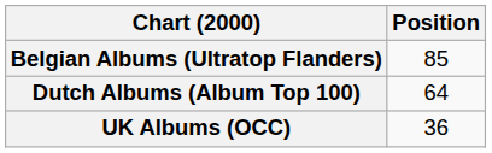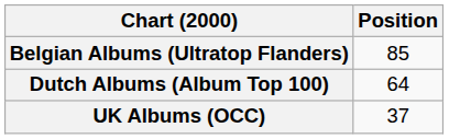UK Albums (OCC) | Position: 36 -> 37
